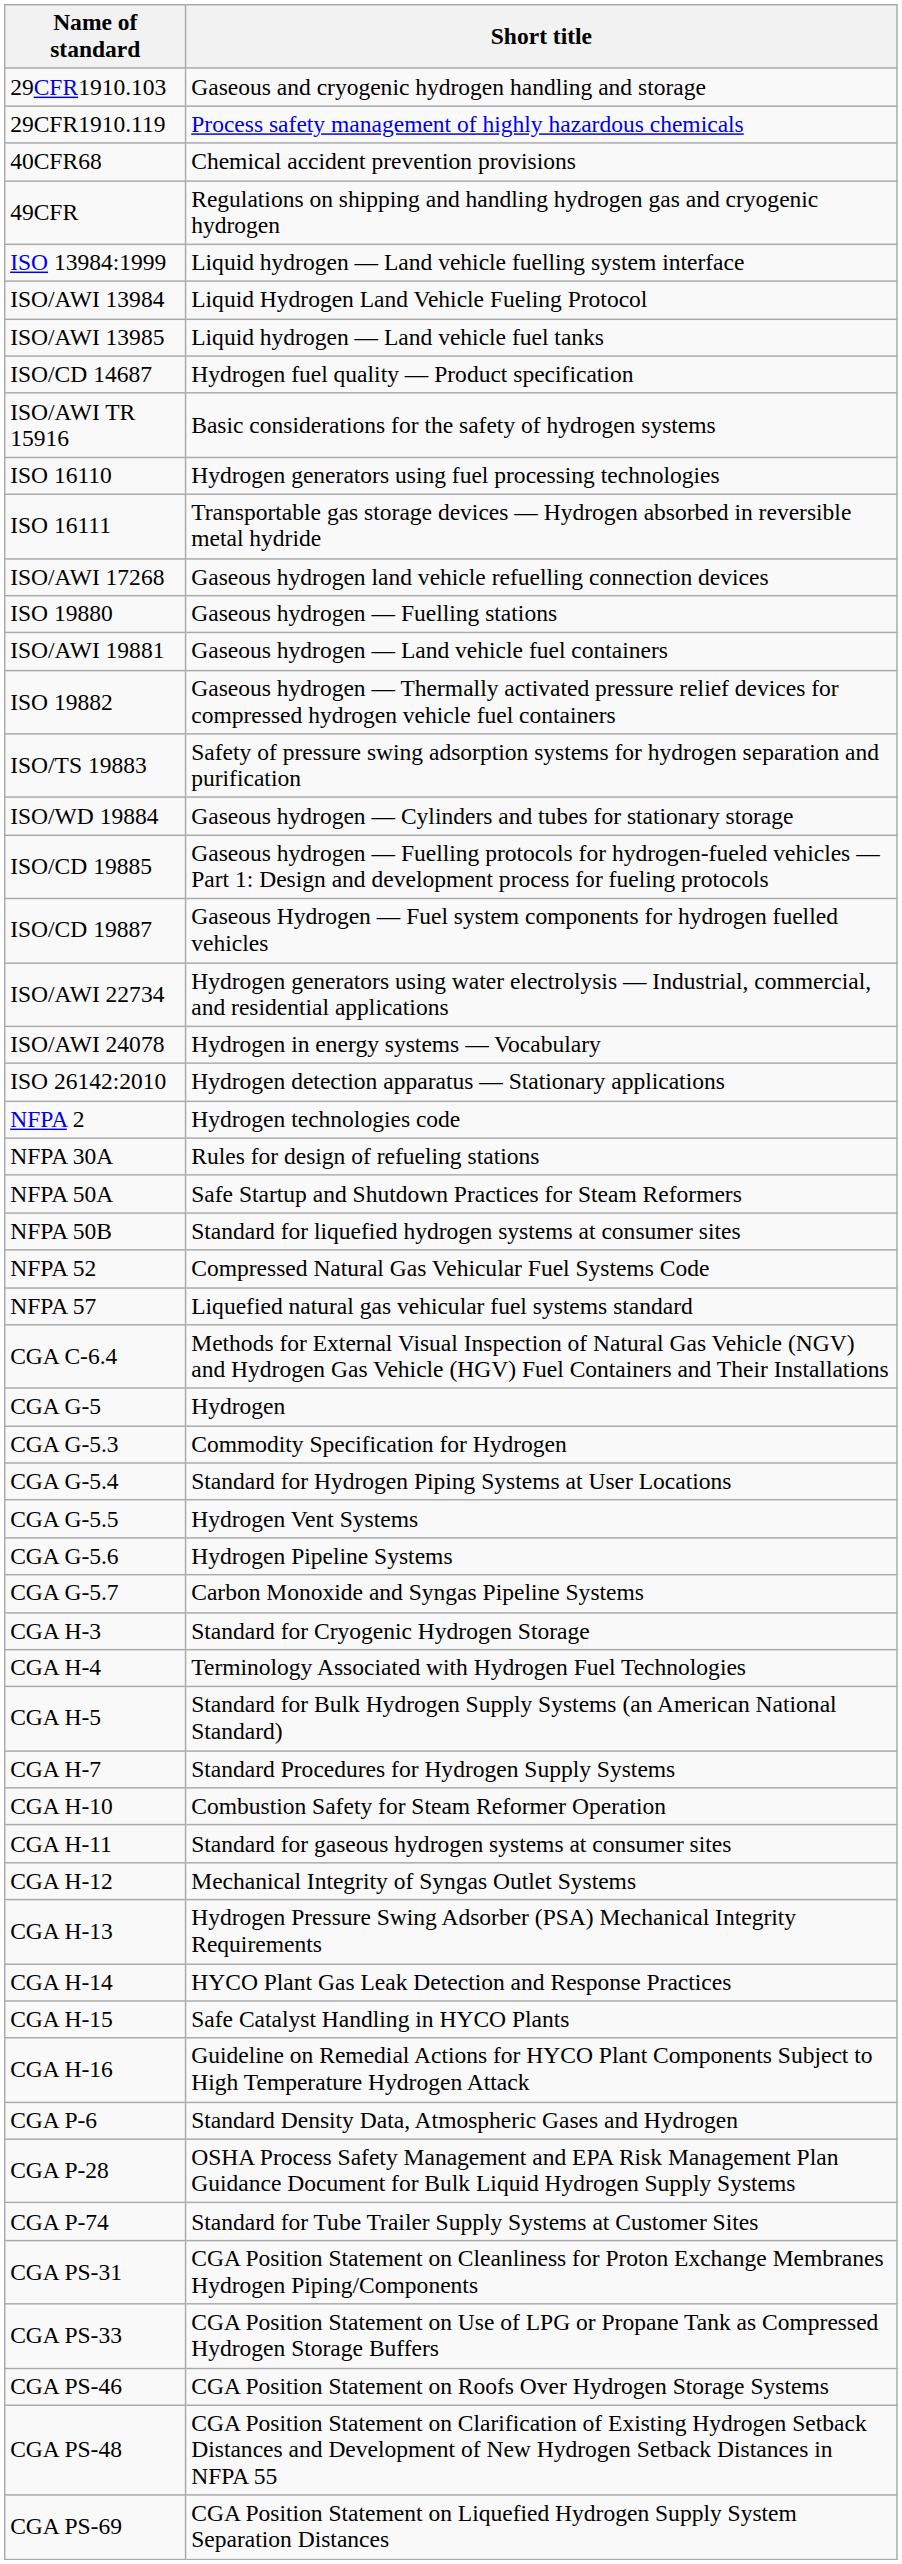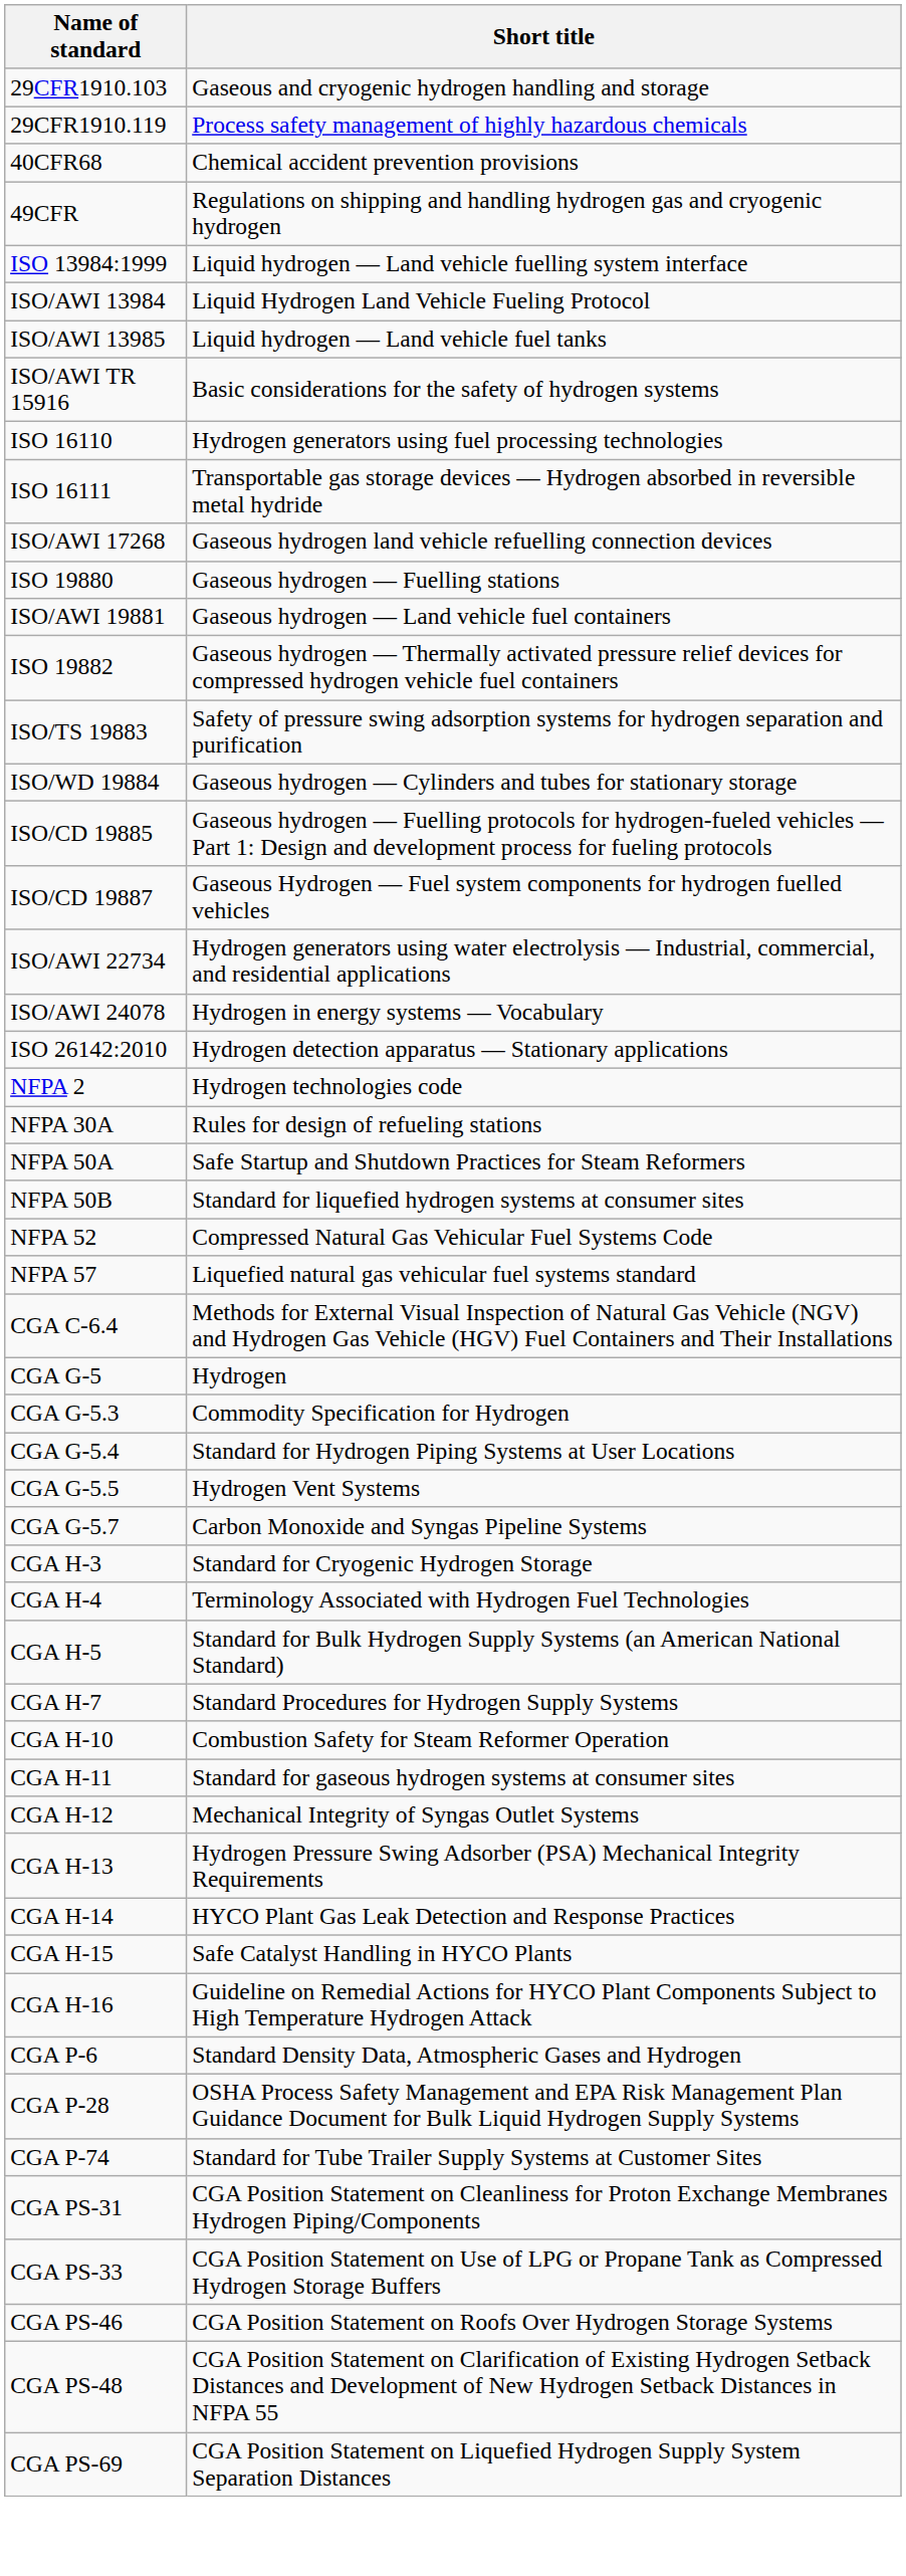- row: ISO/CD 14687 | Hydrogen fuel quality — Product specification
- row: CGA G-5.6 | Hydrogen Pipeline Systems
